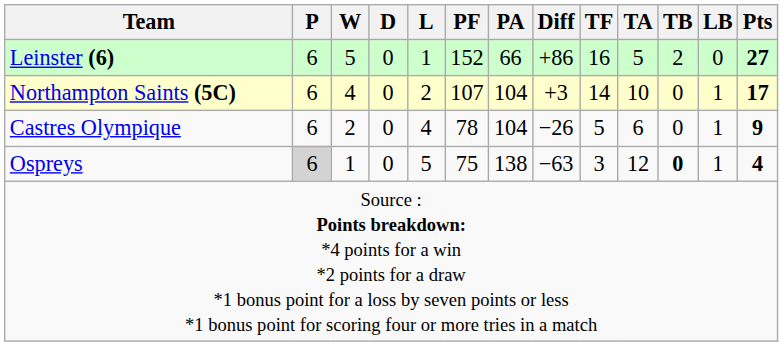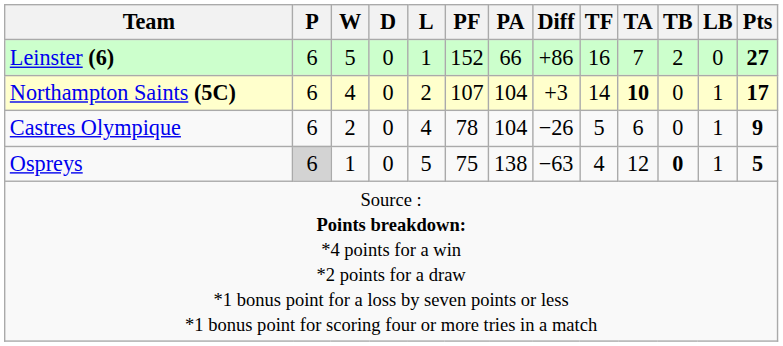Leinster (6) | TA: 5 -> 7
Northampton Saints (5C) | TA: normal -> bold
Ospreys | TF: 3 -> 4
Ospreys | Pts: 4 -> 5
